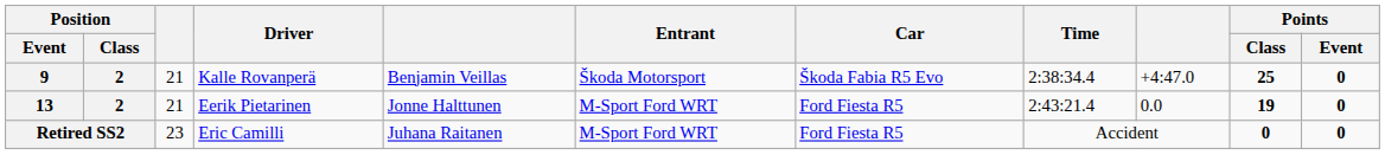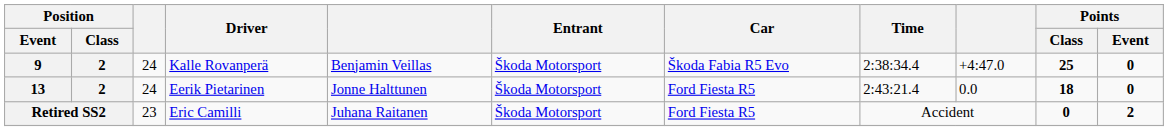9 | column 3: 21 -> 24
13 | column 3: 21 -> 24
13 | Entrant: M-Sport Ford WRT -> Škoda Motorsport
13 | Points / Class: 19 -> 18
Retired SS2 | Entrant: M-Sport Ford WRT -> Škoda Motorsport
Retired SS2 | Points / Event: 0 -> 2
